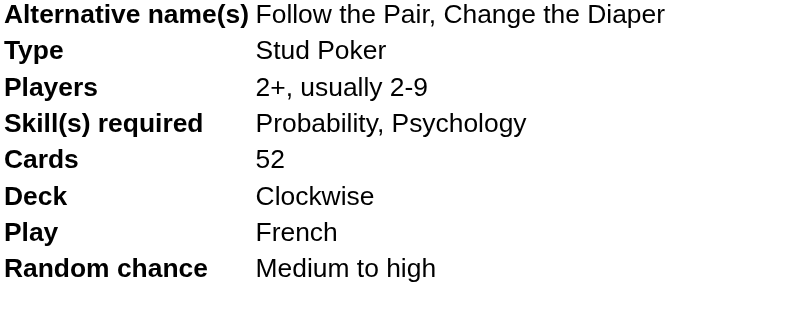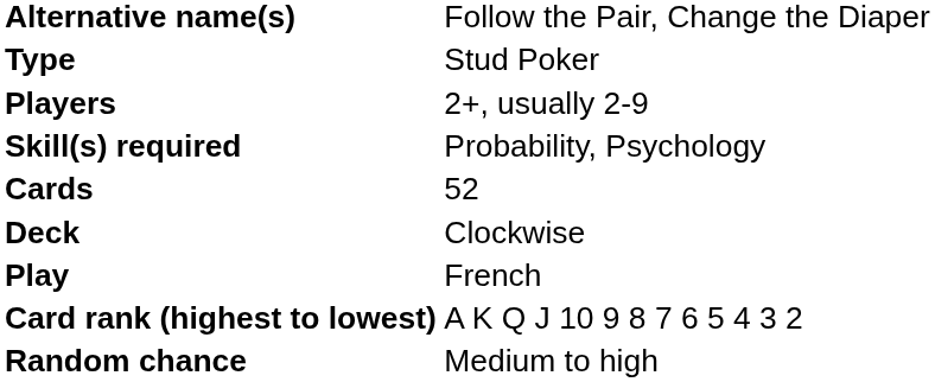+ row: Card rank (highest to lowest) | A K Q J 10 9 8 7 6 5 4 3 2
